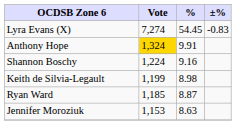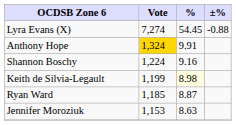Lyra Evans (X) | ±%: -0.83 -> -0.88
Keith de Silvia-Legault | %: no background -> lightyellow background
